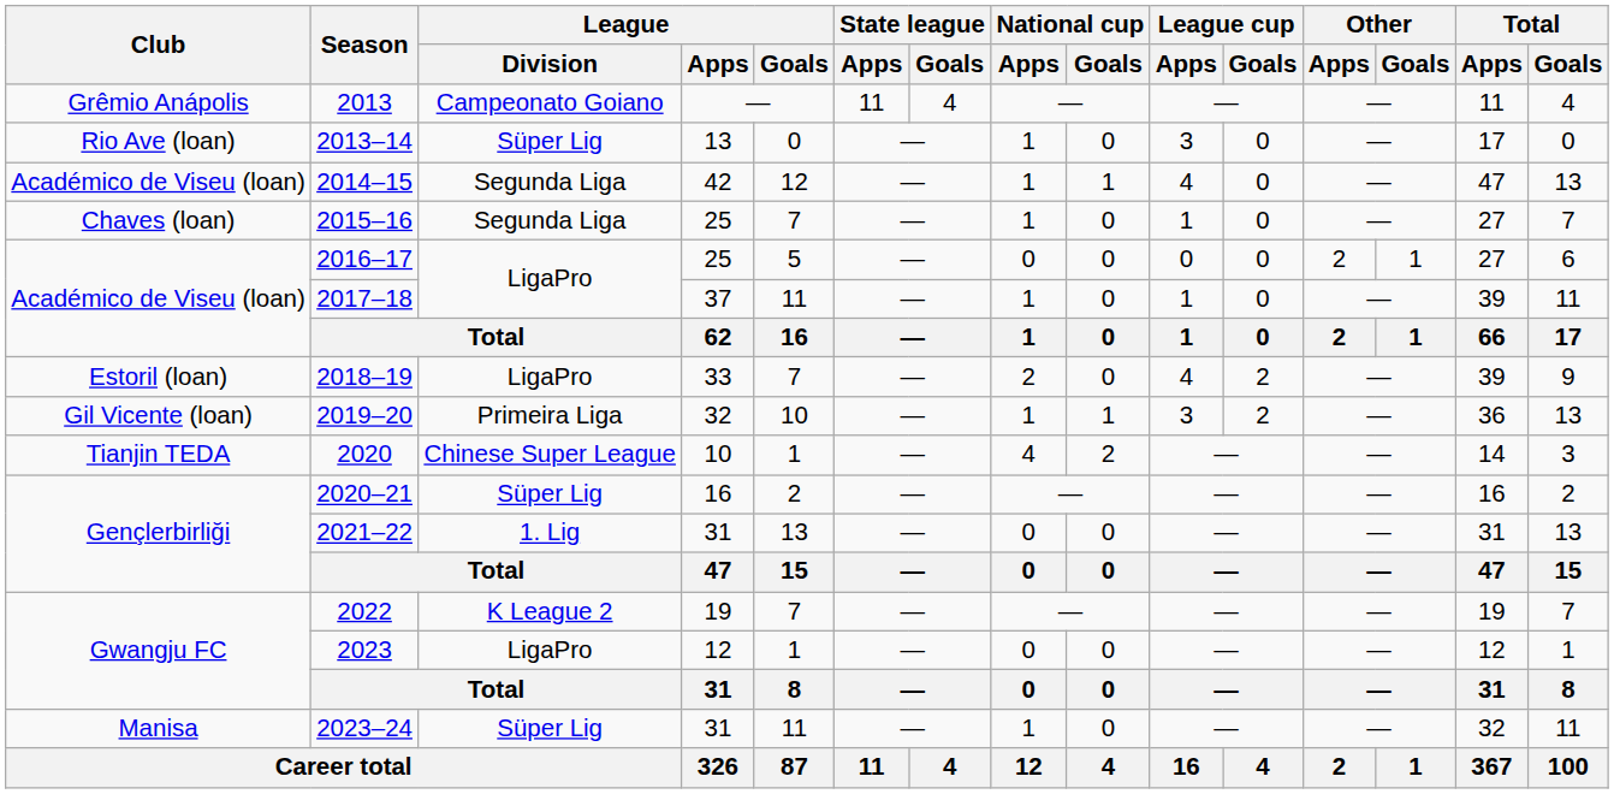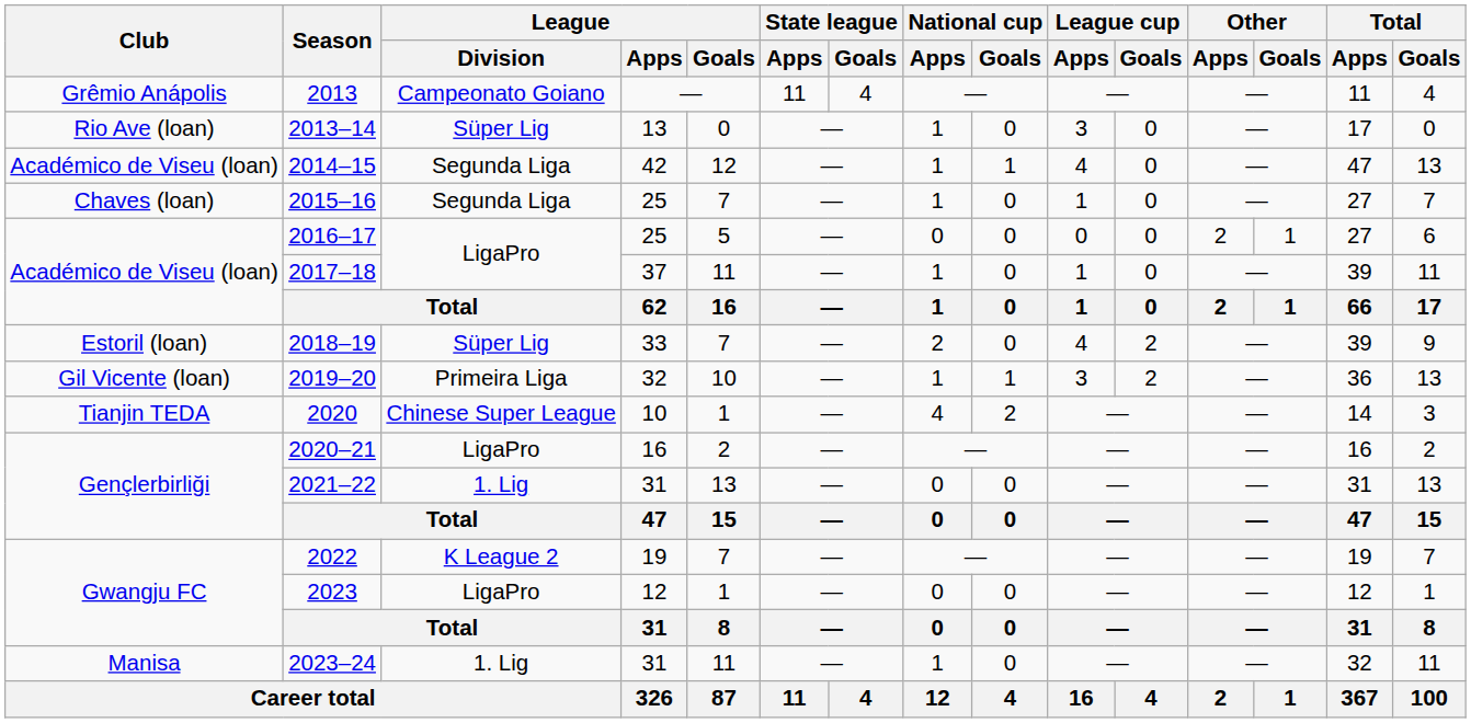2018–19 | League / Division: LigaPro -> Süper Lig
2020–21 | League / Division: Süper Lig -> LigaPro
2023–24 | League / Division: Süper Lig -> 1. Lig
